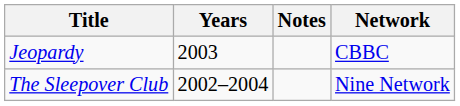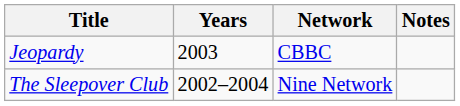columns swapped: Network <-> Notes
